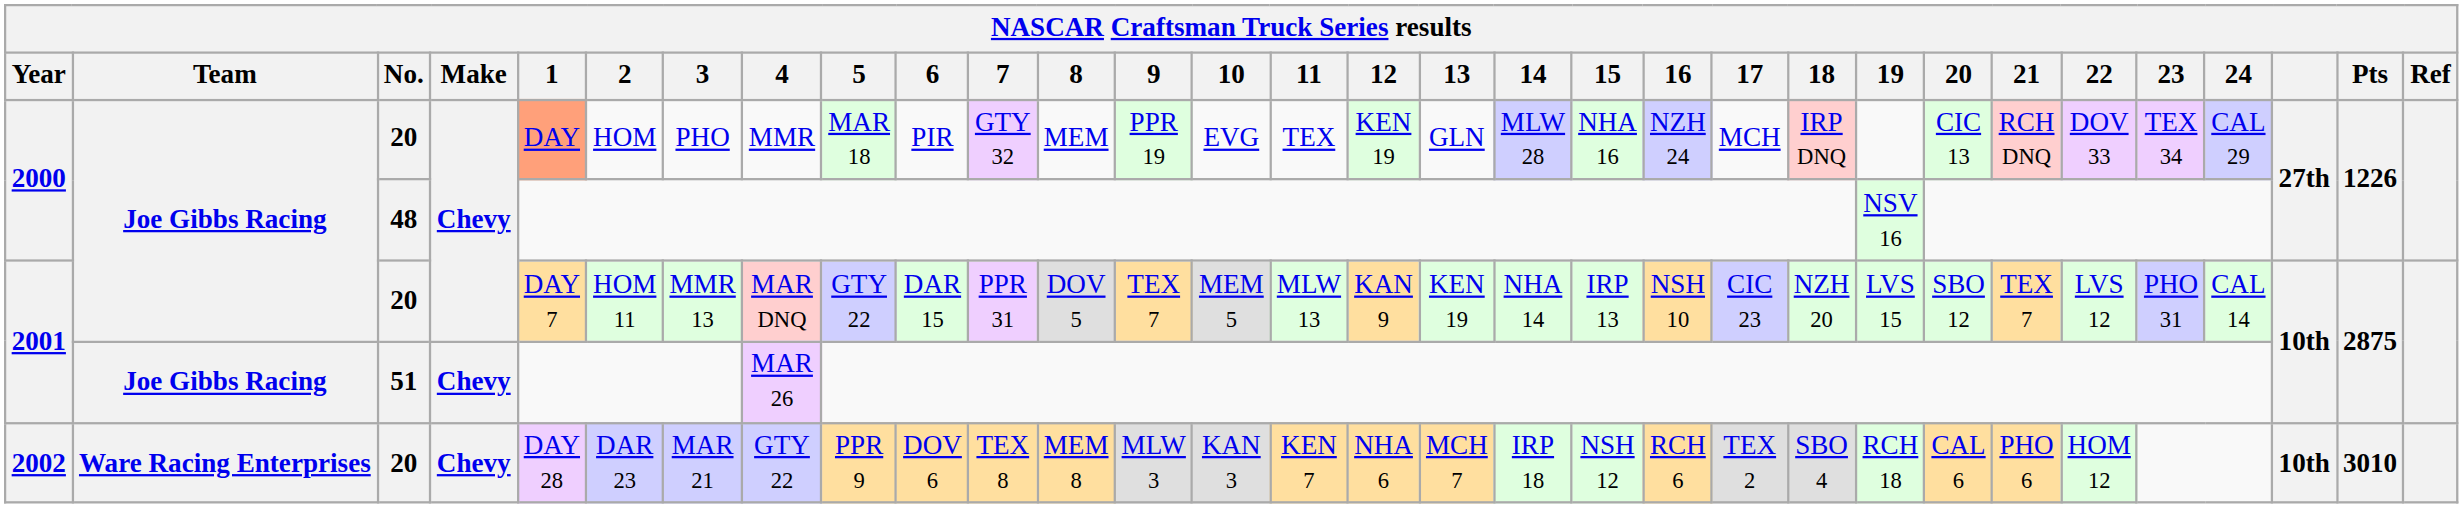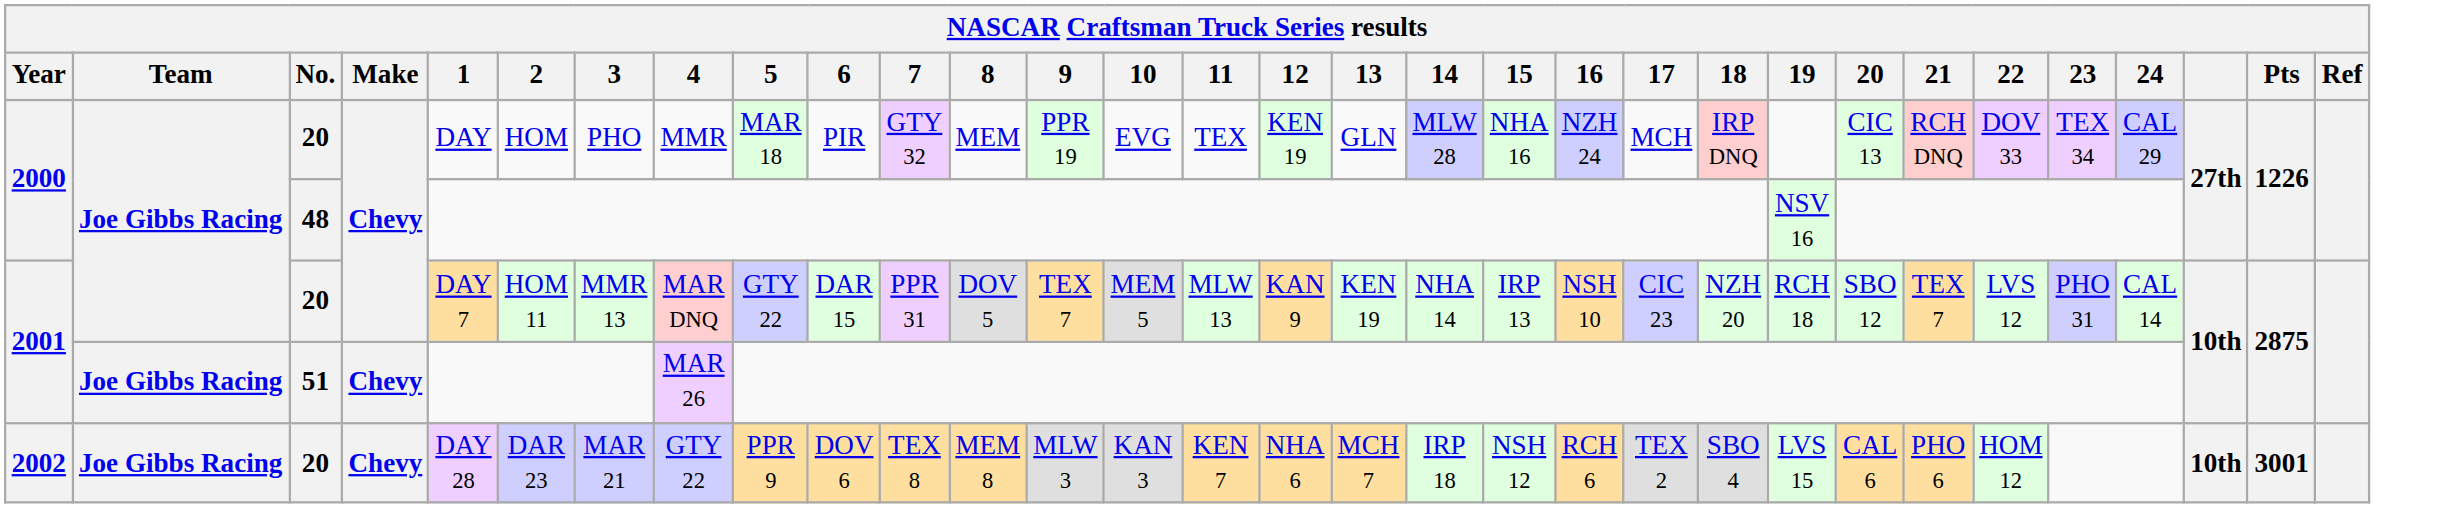2000 / 20 | 1: lightsalmon background -> no background
2001 / 20 | 19: LVS 15 -> RCH 18
2002 | Team: Ware Racing Enterprises -> Joe Gibbs Racing
2002 | 19: RCH 18 -> LVS 15
2002 | Pts: 3010 -> 3001
